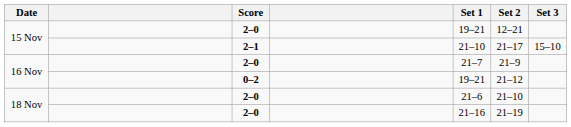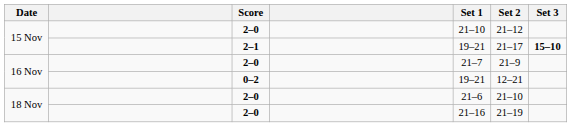15 Nov / 2–0 | Set 1: 19–21 -> 21–10
15 Nov / 2–0 | Set 2: 12–21 -> 21–12
15 Nov / 2–1 | Set 1: 21–10 -> 19–21
15 Nov / 2–1 | Set 3: normal -> bold
16 Nov / 0–2 | Set 2: 21–12 -> 12–21
